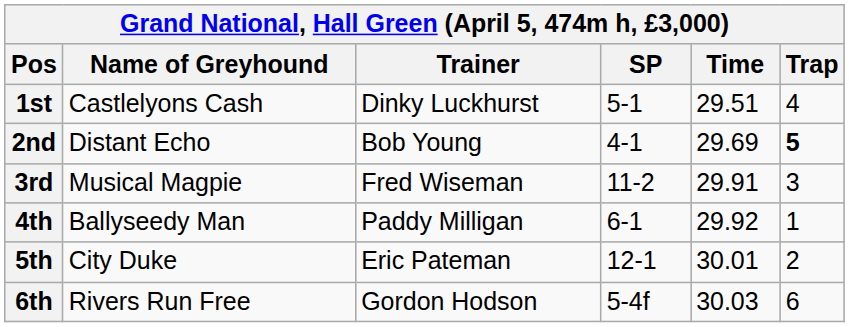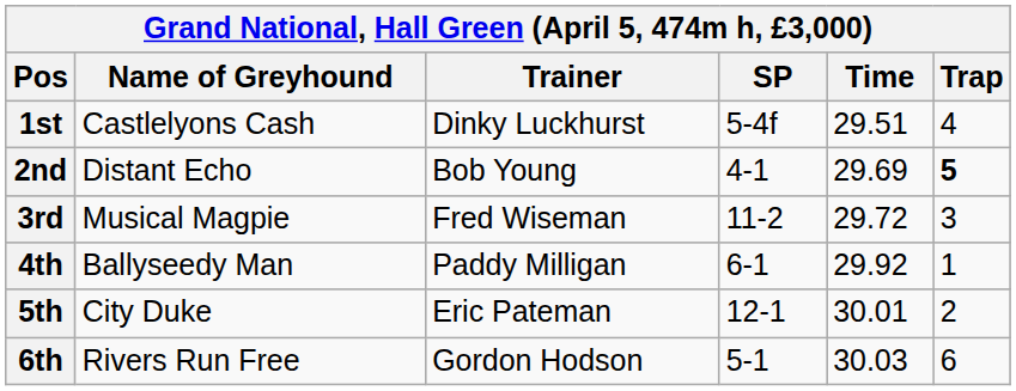1st | SP: 5-1 -> 5-4f
3rd | Time: 29.91 -> 29.72
6th | SP: 5-4f -> 5-1
